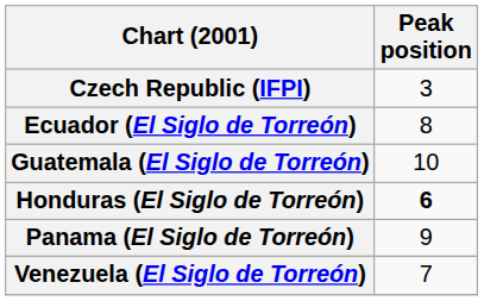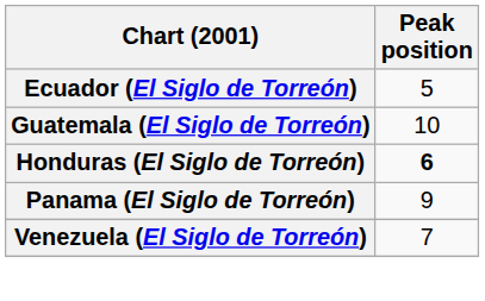- row: Czech Republic (IFPI) | 3
Ecuador (El Siglo de Torreón) | Peak position: 8 -> 5
